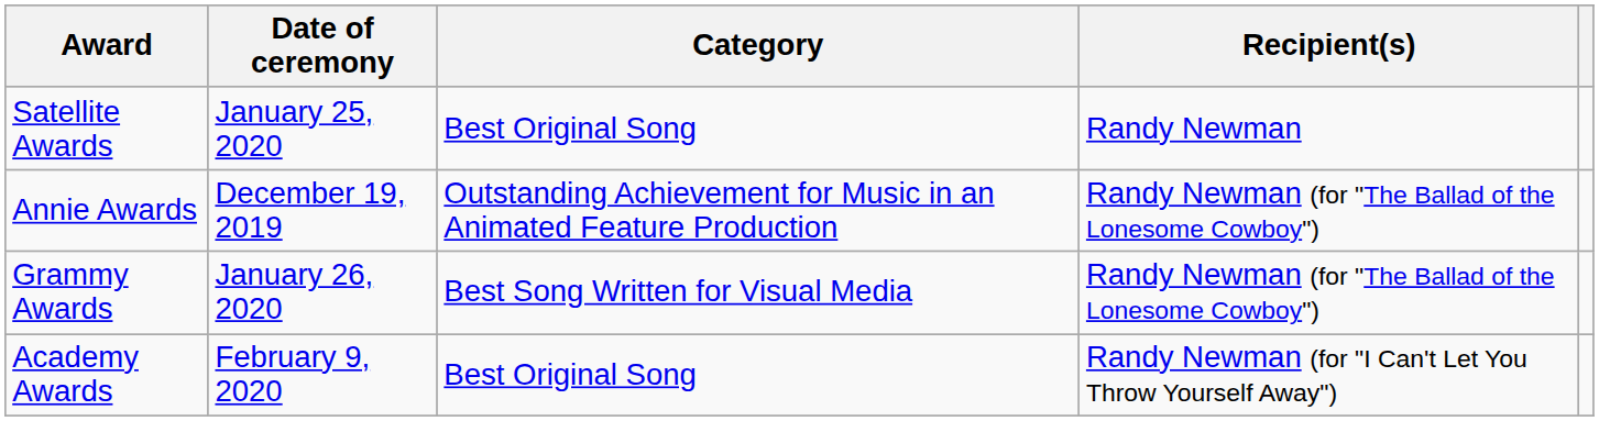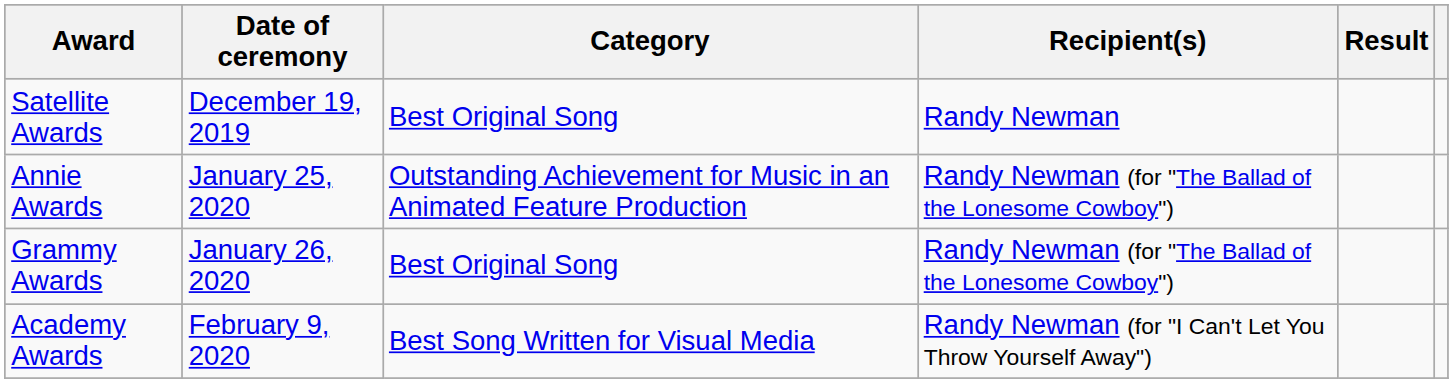+ column: Result
Satellite Awards | Date of ceremony: January 25, 2020 -> December 19, 2019
Annie Awards | Date of ceremony: December 19, 2019 -> January 25, 2020
Grammy Awards | Category: Best Song Written for Visual Media -> Best Original Song
Academy Awards | Category: Best Original Song -> Best Song Written for Visual Media
